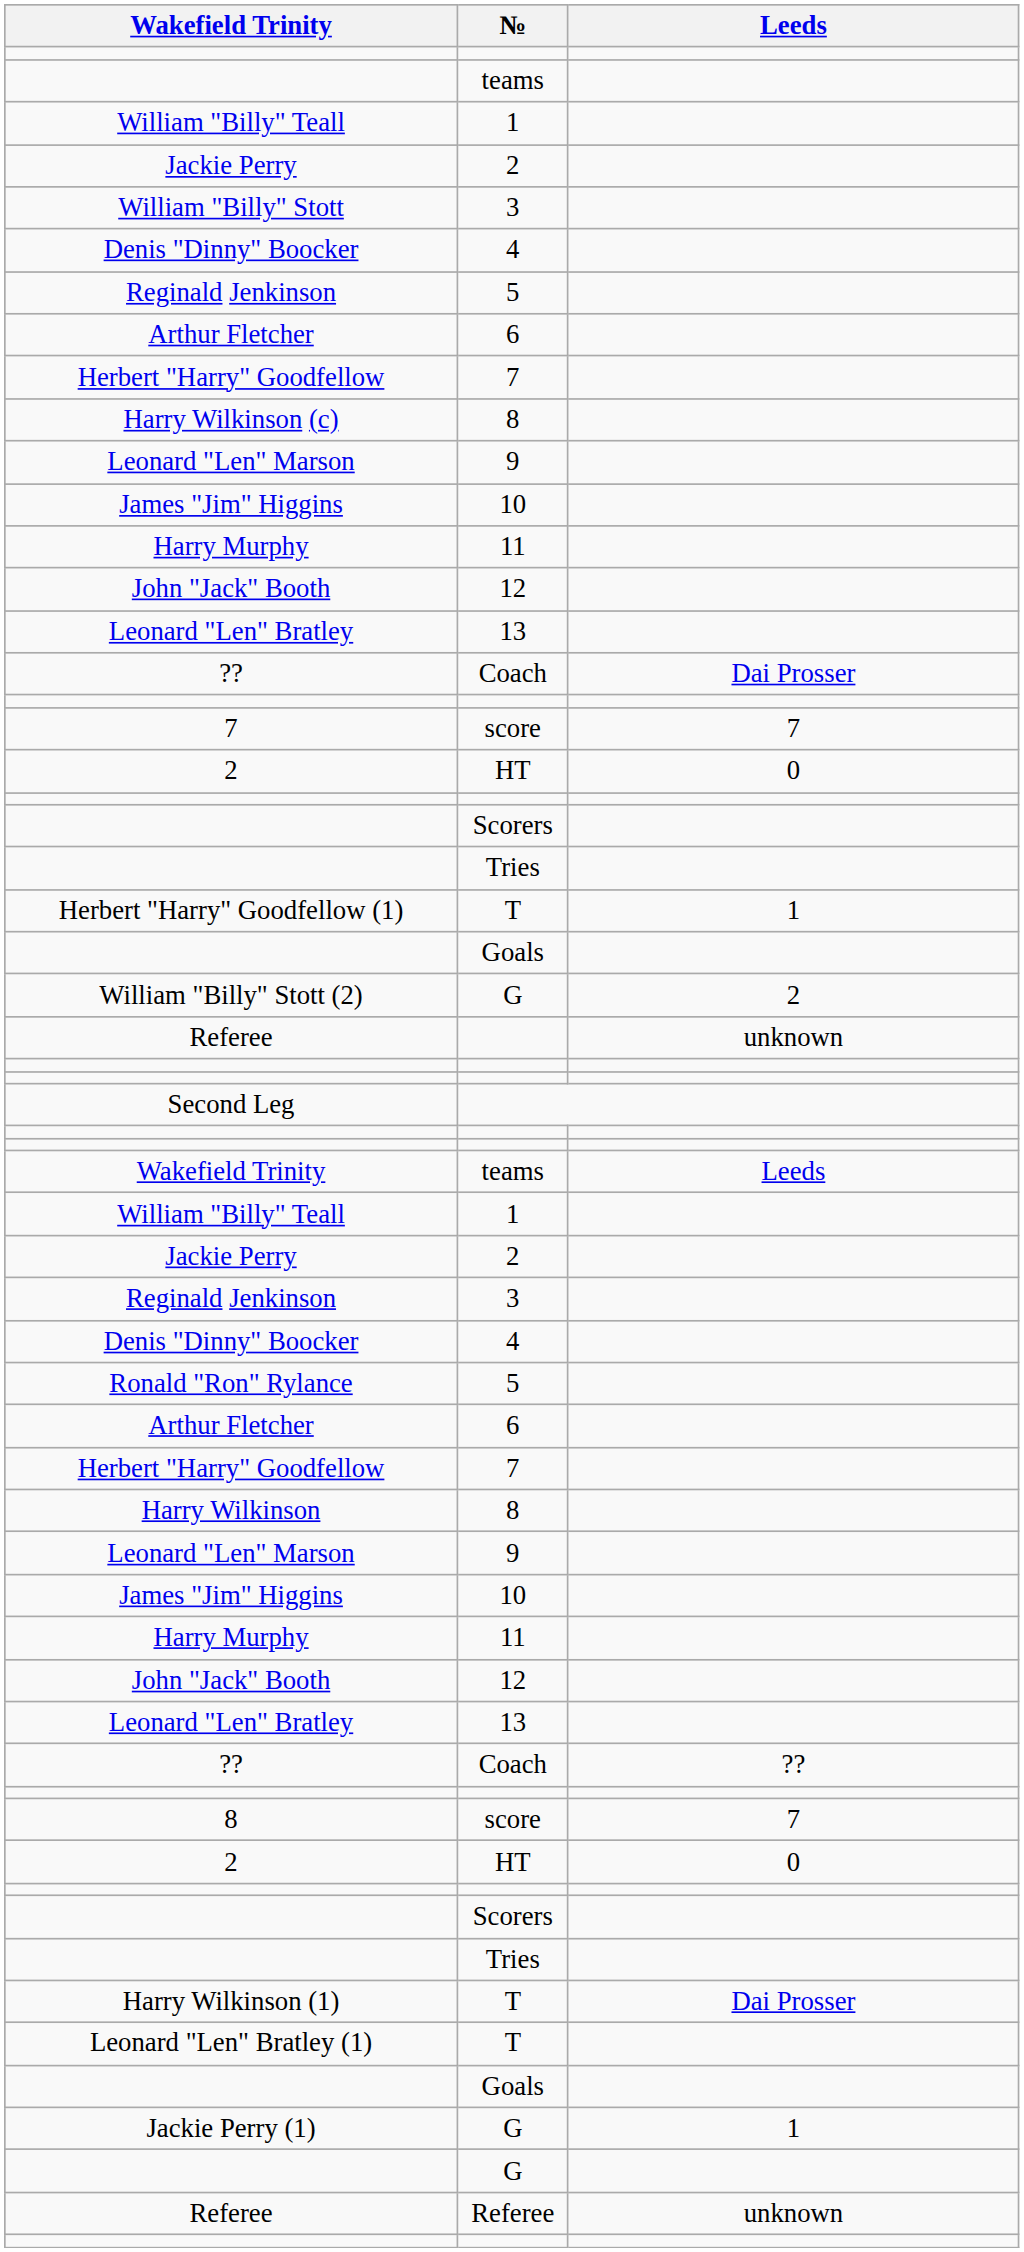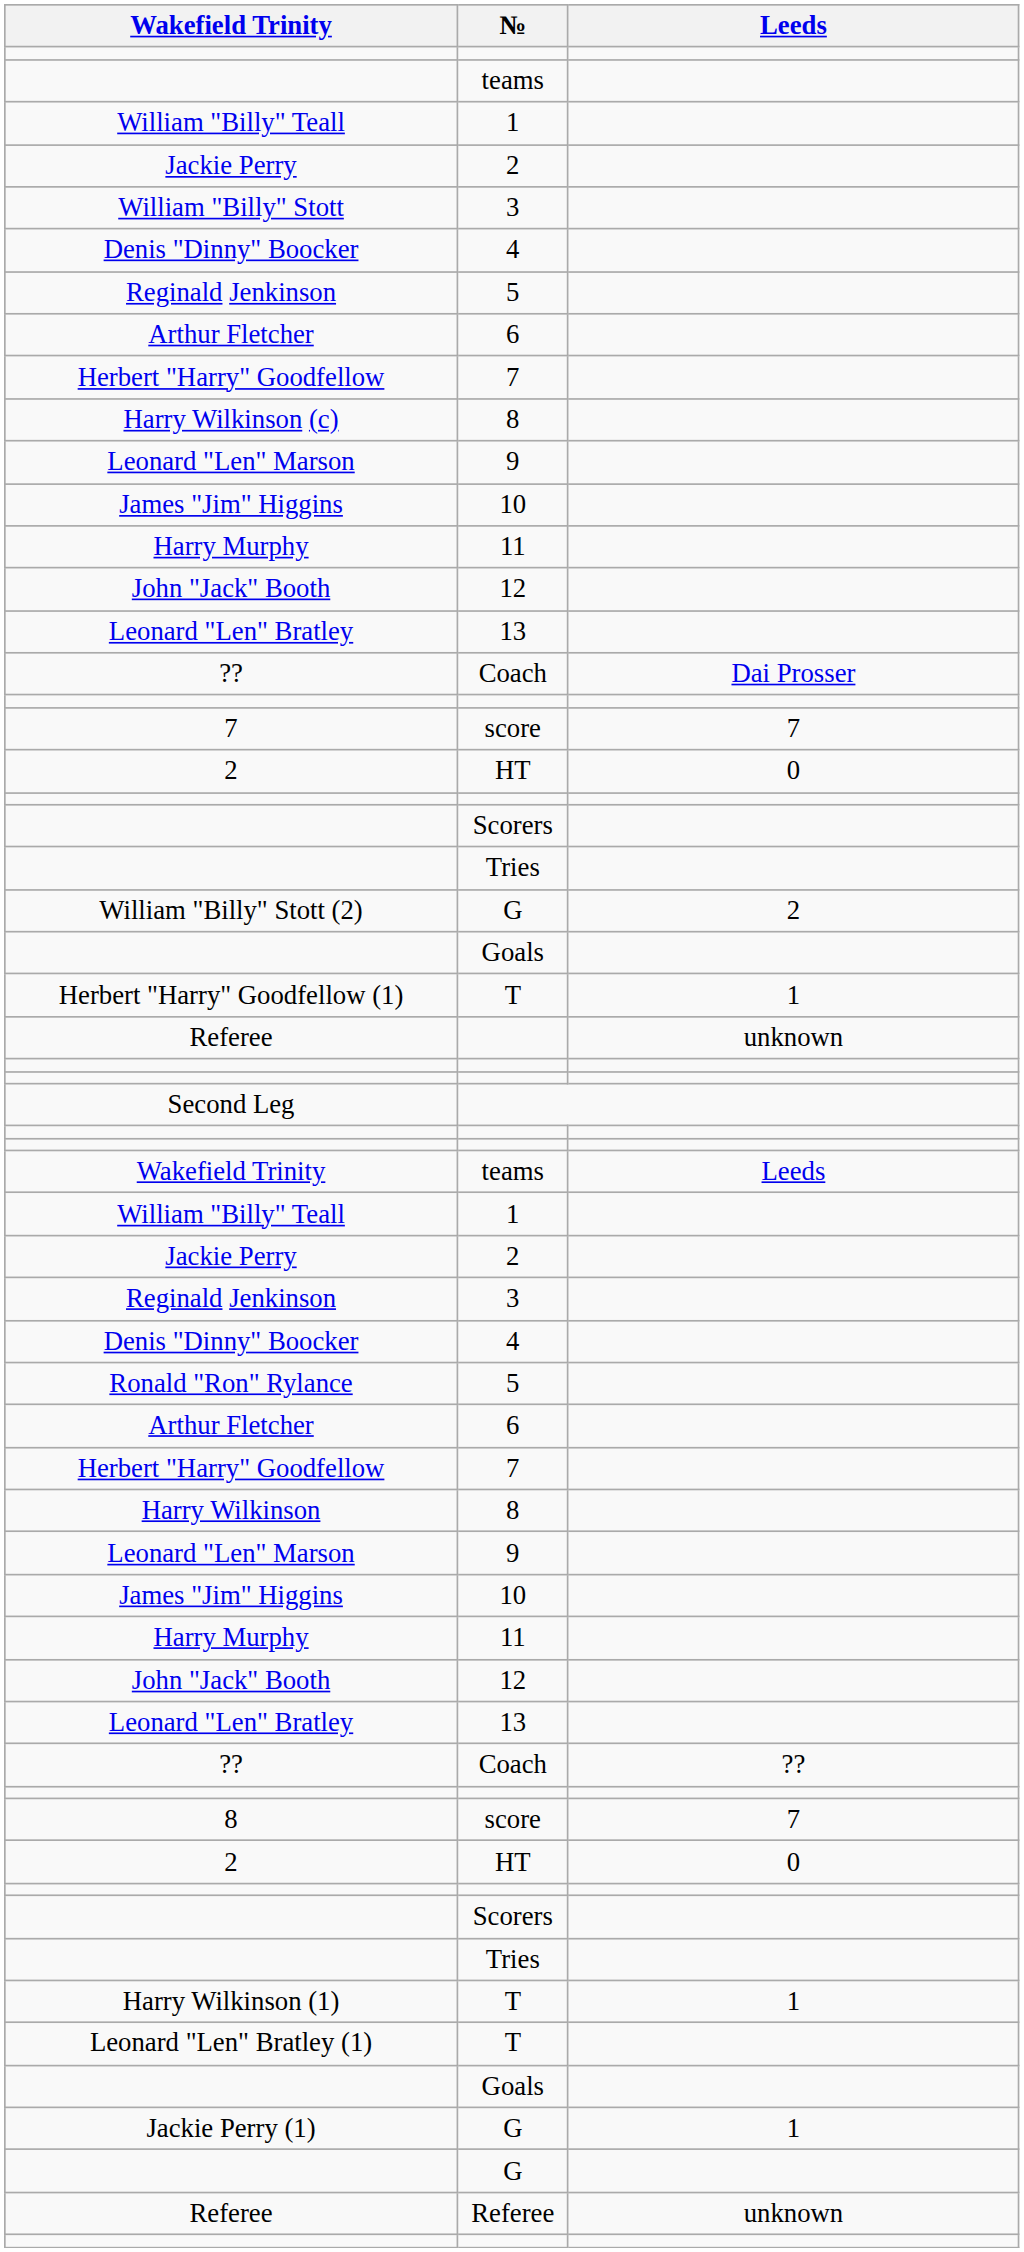rows swapped: Herbert "Harry" Goodfellow (1) <-> William "Billy" Stott (2)
Harry Wilkinson (1) | Leeds: Dai Prosser -> 1
